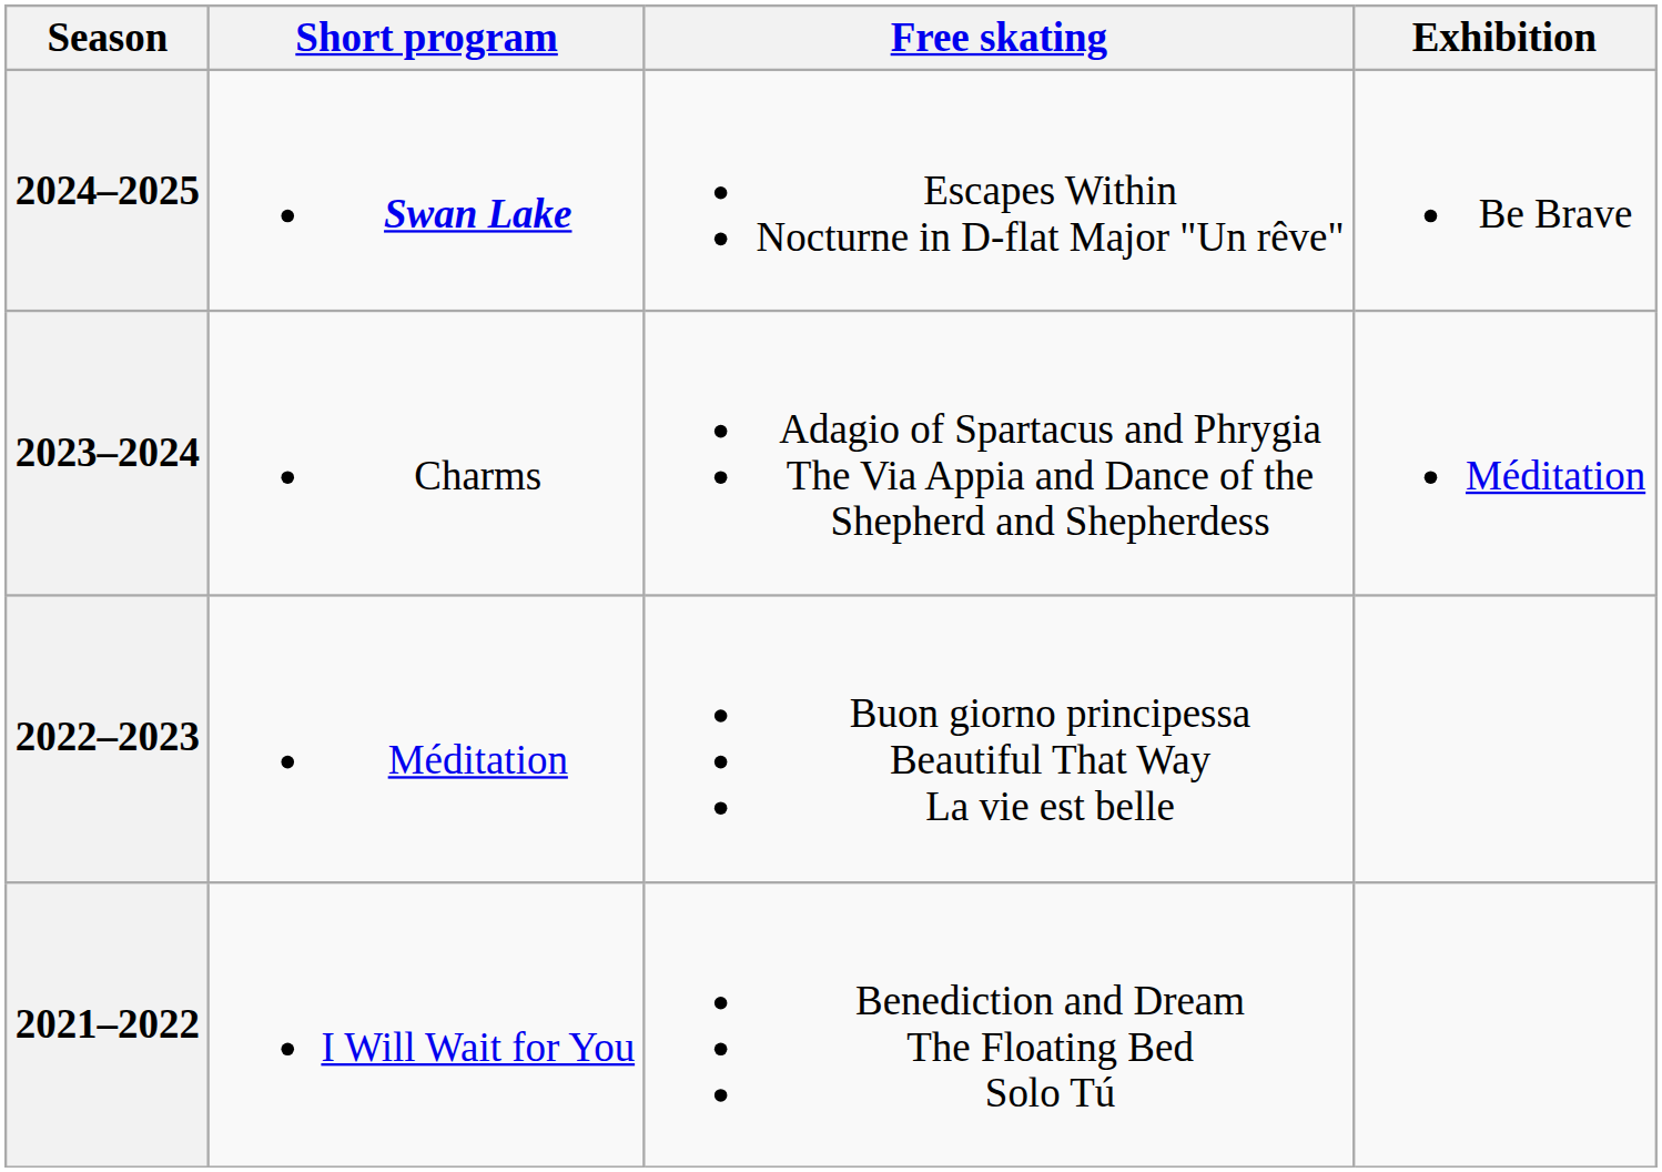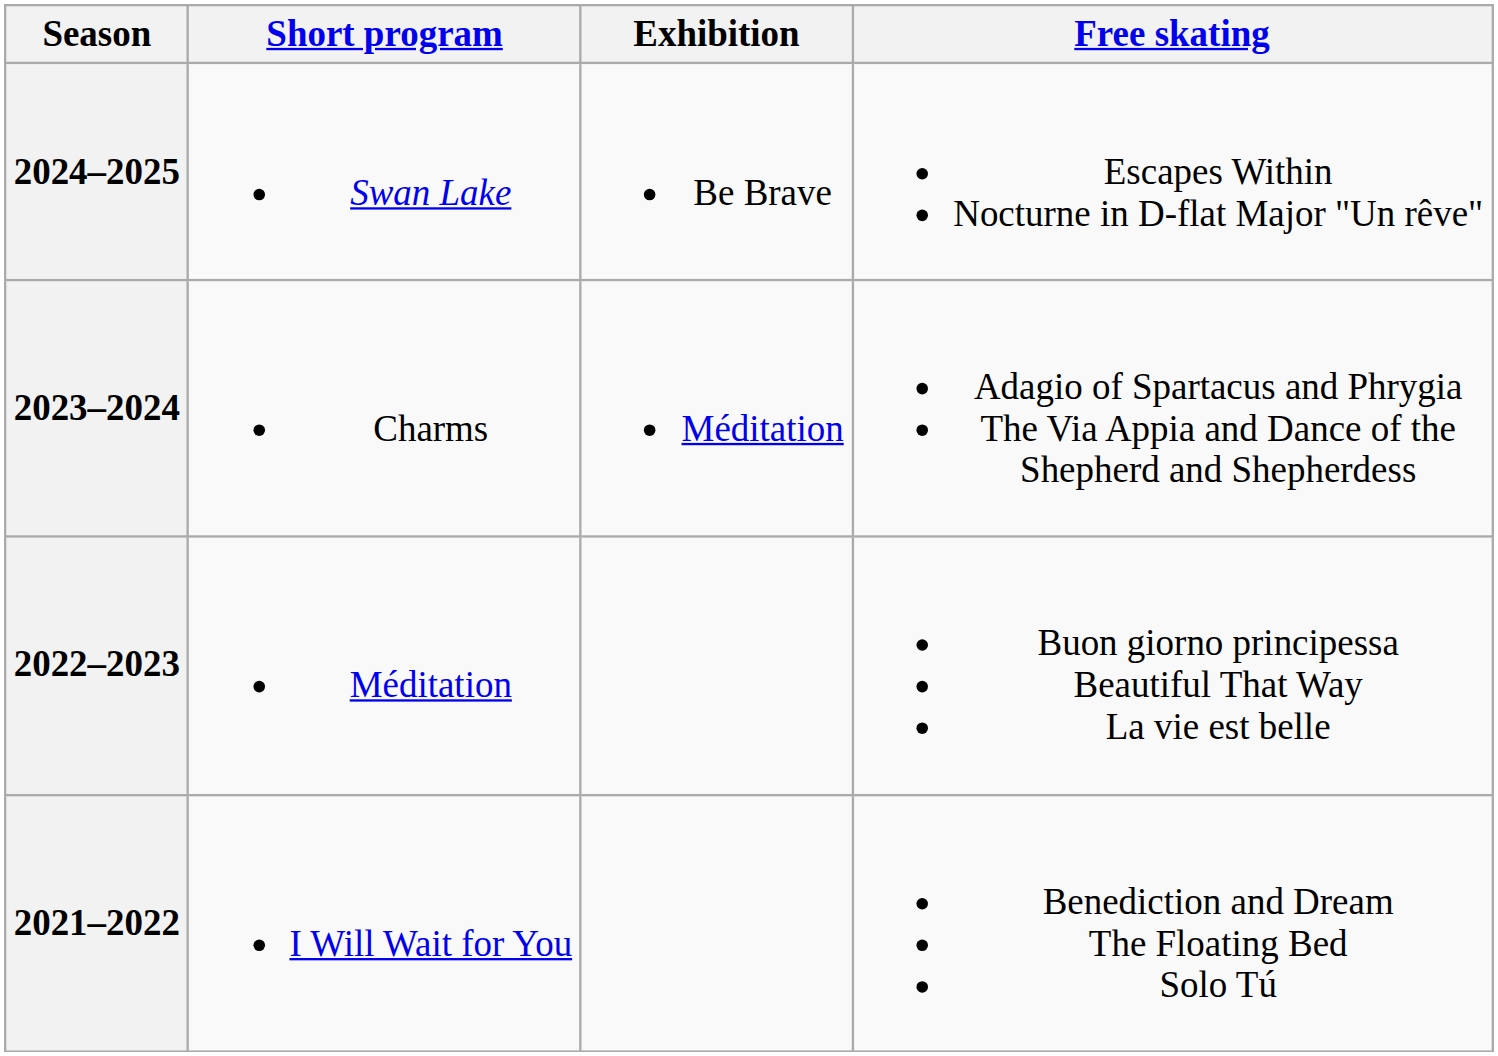columns swapped: Free skating <-> Exhibition
2024–2025 | Short program: bold -> normal
